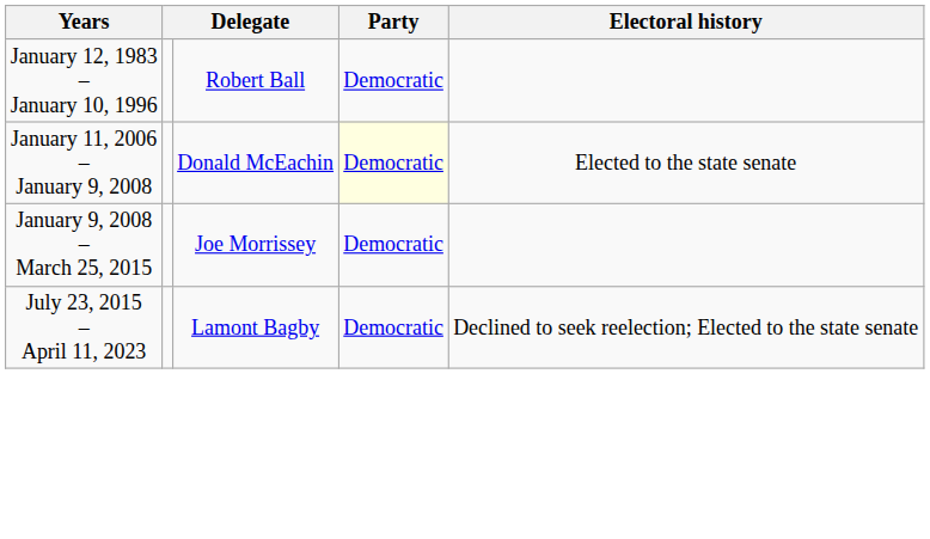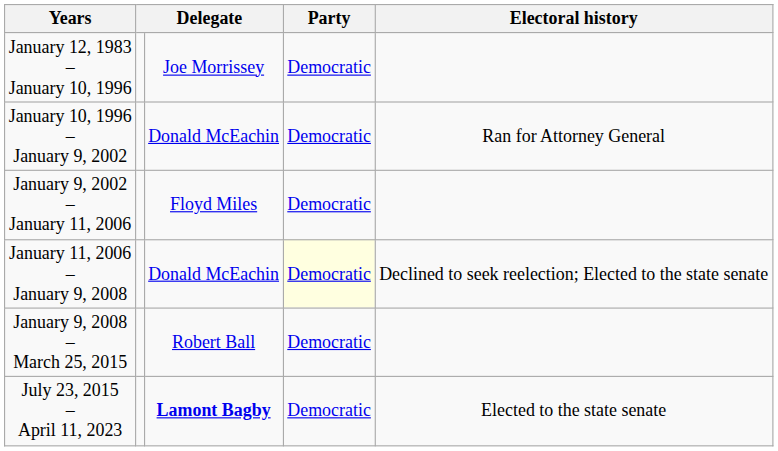January 12, 1983 – January 10, 1996 | column 3: Robert Ball -> Joe Morrissey
+ row: January 10, 1996 – January 9, 2002 | Donald McEachin | Democratic | Ran for Attorney General
+ row: January 9, 2002 – January 11, 2006 | Floyd Miles | Democratic
January 11, 2006 – January 9, 2008 | Electoral history: Elected to the state senate -> Declined to seek reelection; Elected to the state senate
January 9, 2008 – March 25, 2015 | column 3: Joe Morrissey -> Robert Ball
July 23, 2015 – April 11, 2023 | column 3: normal -> bold
July 23, 2015 – April 11, 2023 | Electoral history: Declined to seek reelection; Elected to the state senate -> Elected to the state senate
